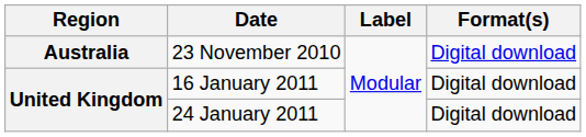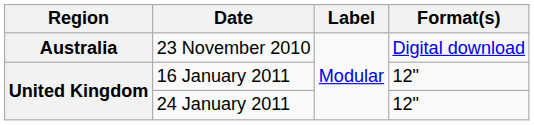16 January 2011 | Format(s): Digital download -> 12"
24 January 2011 | Format(s): Digital download -> 12"
